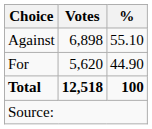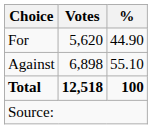rows swapped: For <-> Against
